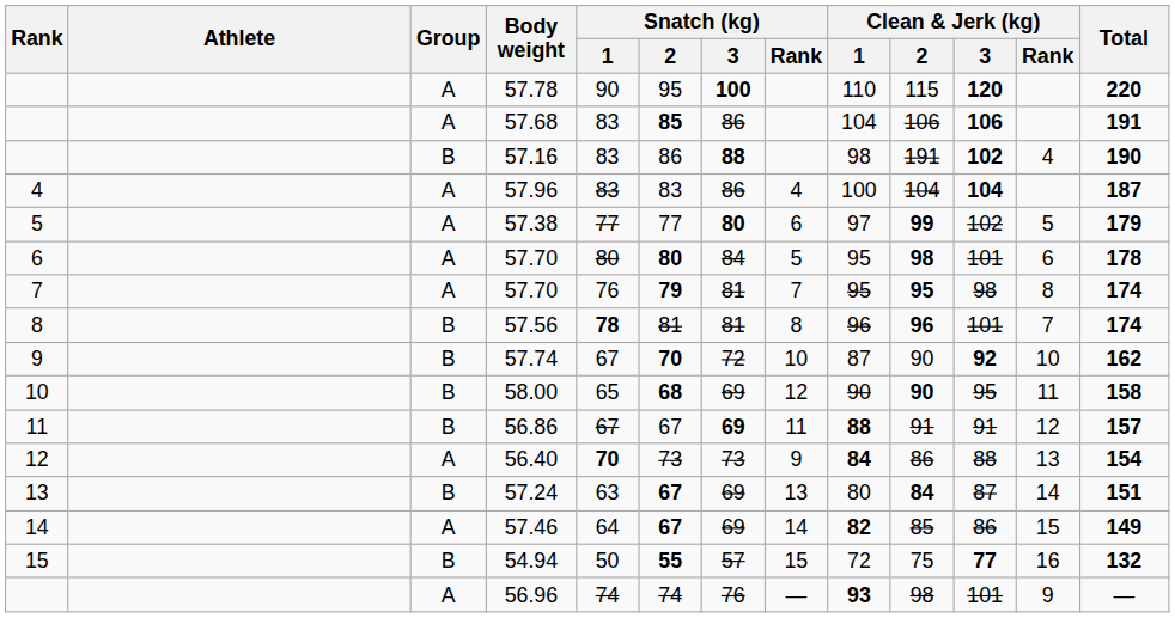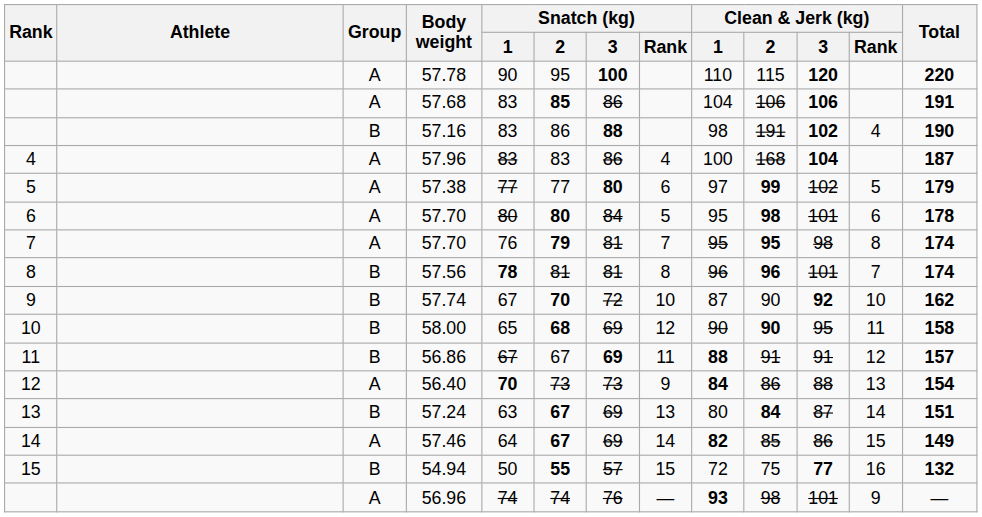57.96 | Clean & Jerk (kg) / 2: 104 -> 168
